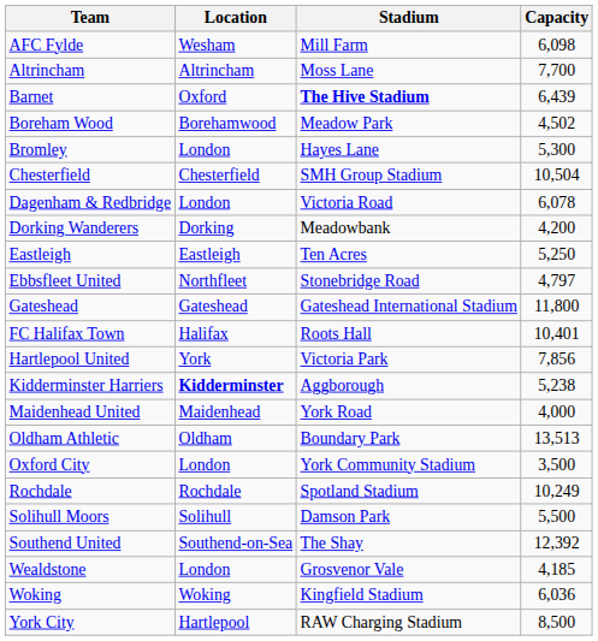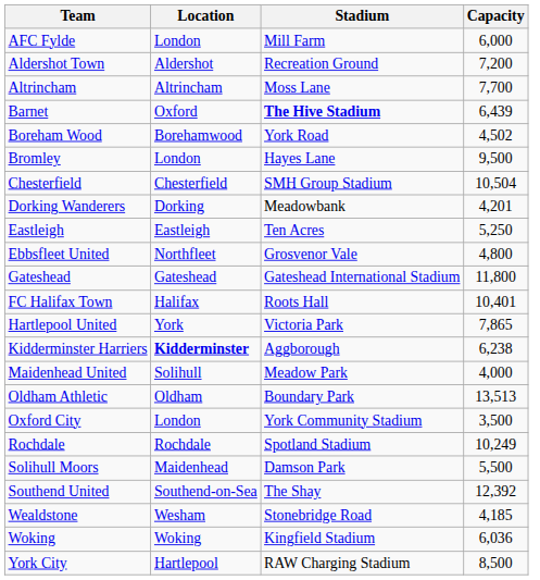AFC Fylde | Location: Wesham -> London
AFC Fylde | Capacity: 6,098 -> 6,000
+ row: Aldershot Town | Aldershot | Recreation Ground | 7,200
Boreham Wood | Stadium: Meadow Park -> York Road
Bromley | Capacity: 5,300 -> 9,500
- row: Dagenham & Redbridge | London | Victoria Road | 6,078
Dorking Wanderers | Capacity: 4,200 -> 4,201
Ebbsfleet United | Stadium: Stonebridge Road -> Grosvenor Vale
Ebbsfleet United | Capacity: 4,797 -> 4,800
Hartlepool United | Capacity: 7,856 -> 7,865
Kidderminster Harriers | Capacity: 5,238 -> 6,238
Maidenhead United | Location: Maidenhead -> Solihull
Maidenhead United | Stadium: York Road -> Meadow Park
Solihull Moors | Location: Solihull -> Maidenhead
Wealdstone | Location: London -> Wesham
Wealdstone | Stadium: Grosvenor Vale -> Stonebridge Road
